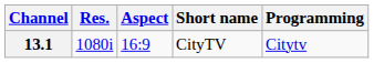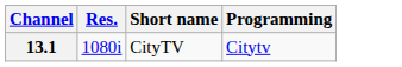- column: Aspect | 16:9
